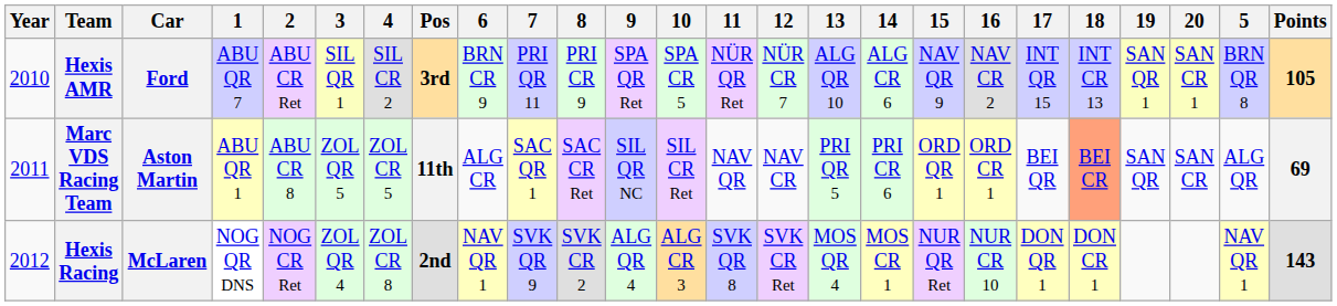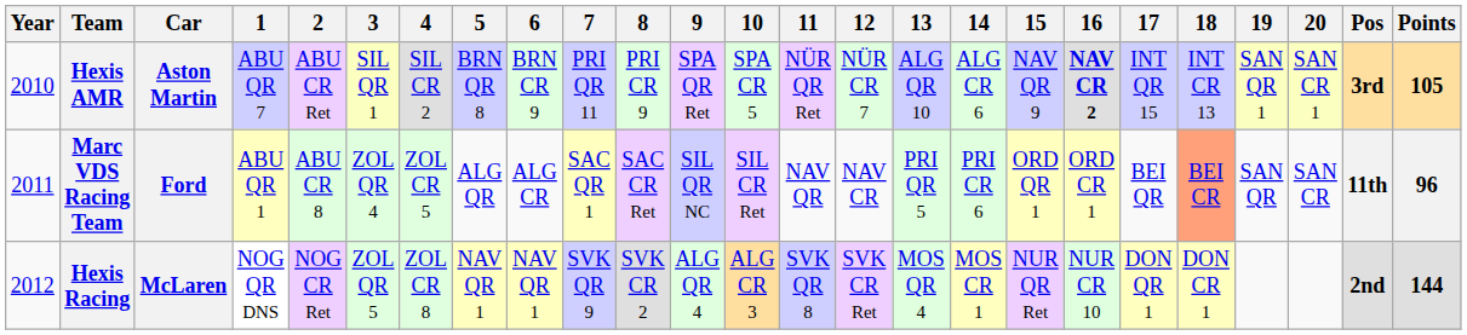columns swapped: 5 <-> Pos
Hexis AMR | Car: Ford -> Aston Martin
Hexis AMR | 16: normal -> bold
Marc VDS Racing Team | Car: Aston Martin -> Ford
Marc VDS Racing Team | 3: ZOL QR 5 -> ZOL QR 4
Marc VDS Racing Team | Points: 69 -> 96
Hexis Racing | 3: ZOL QR 4 -> ZOL QR 5
Hexis Racing | Points: 143 -> 144
